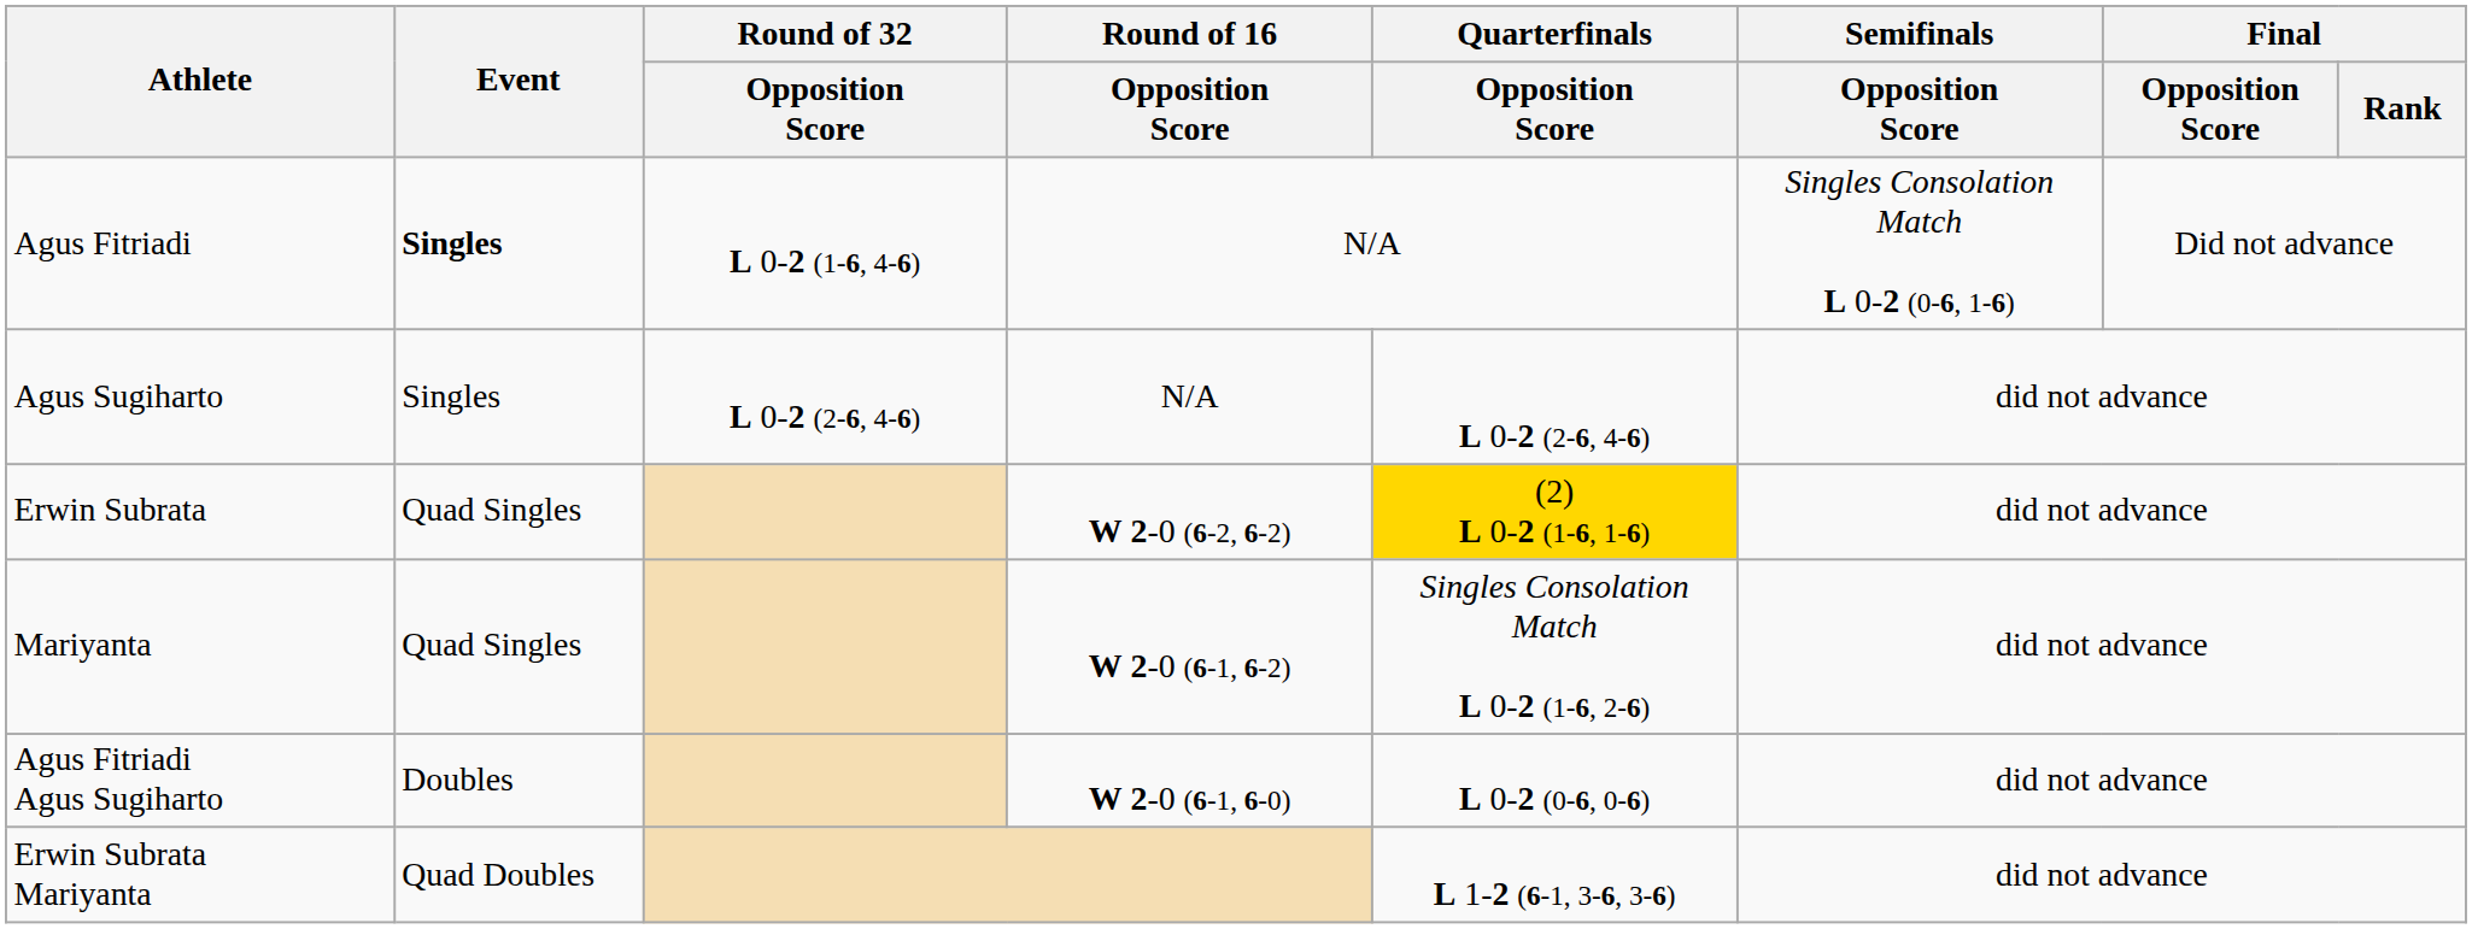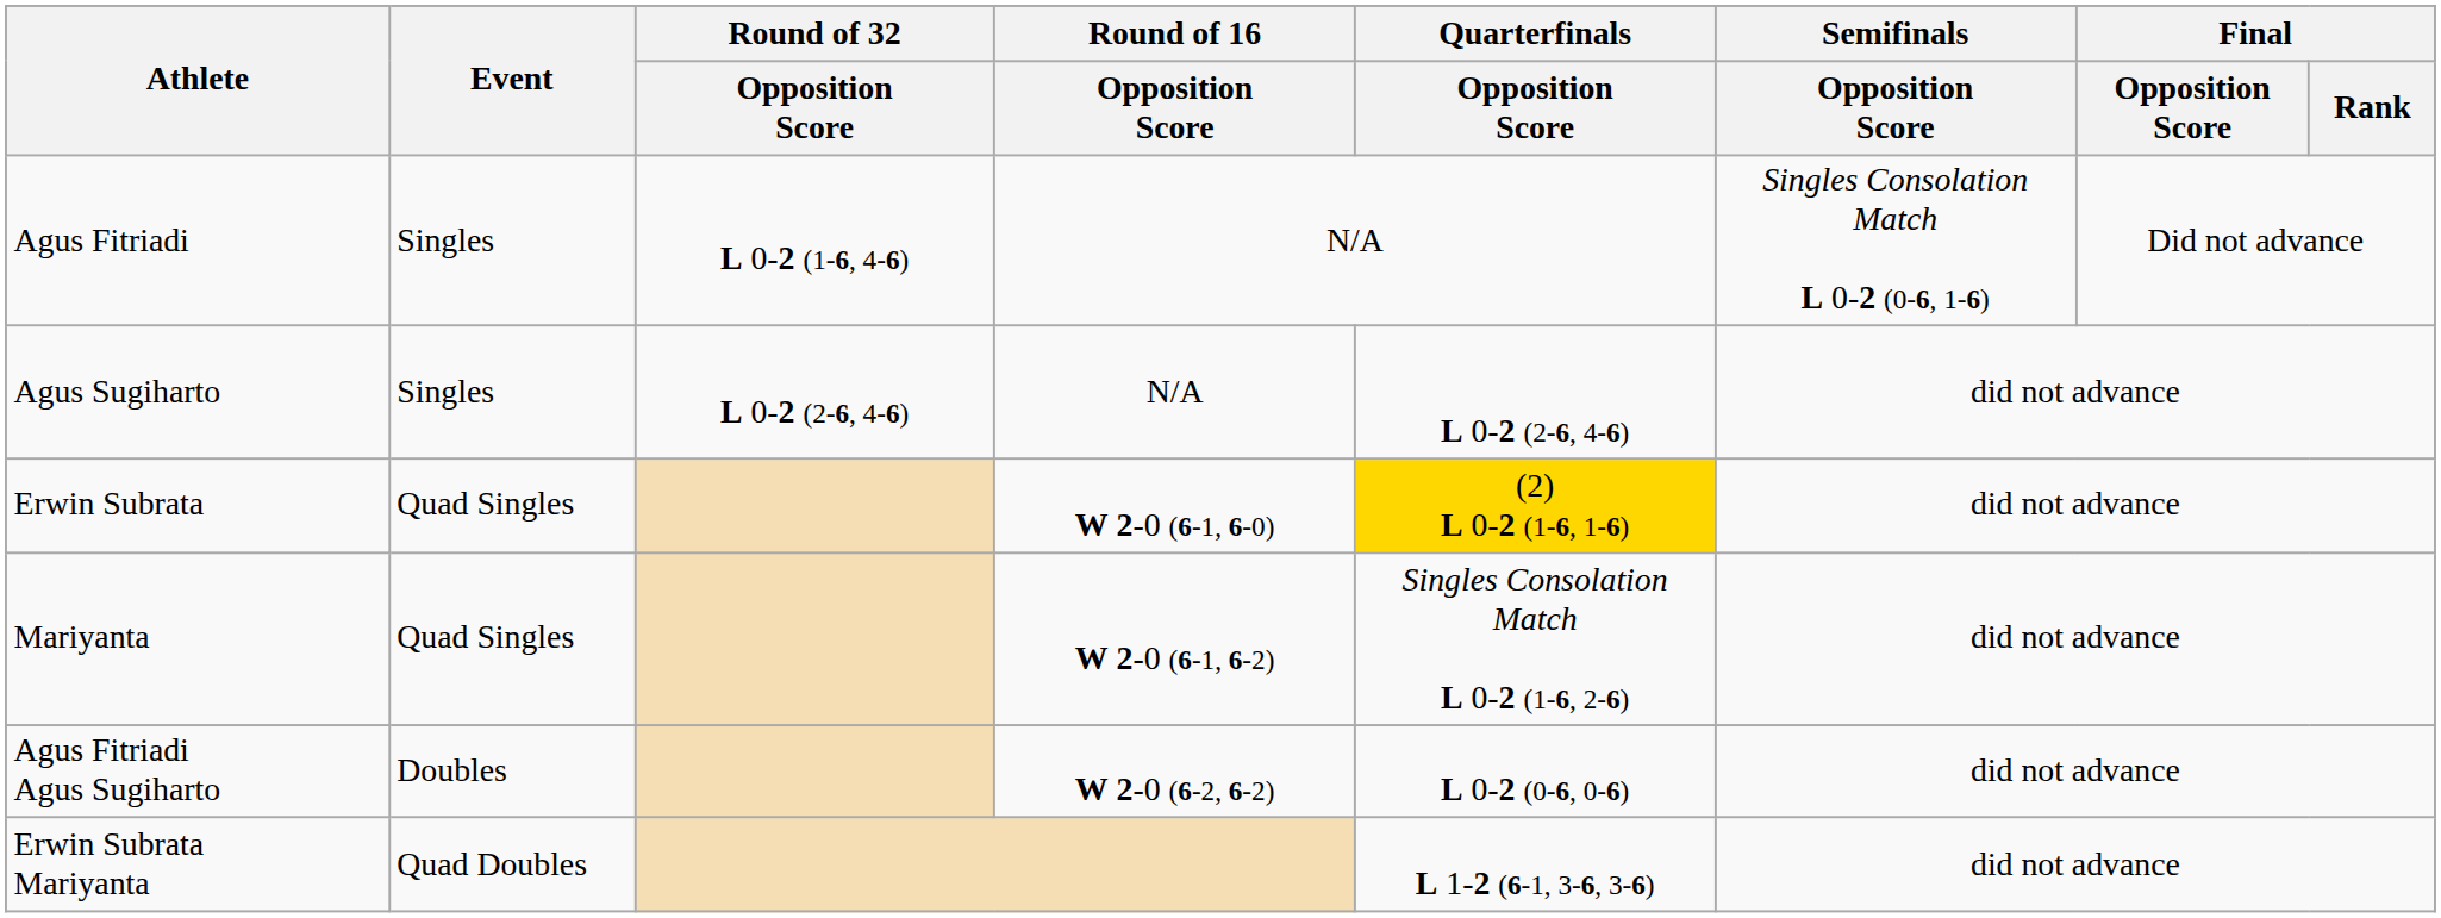Agus Fitriadi | Event: bold -> normal
Erwin Subrata | Round of 16 / Opposition Score: W 2-0 (6-2, 6-2) -> W 2-0 (6-1, 6-0)
Agus Fitriadi Agus Sugiharto | Round of 16 / Opposition Score: W 2-0 (6-1, 6-0) -> W 2-0 (6-2, 6-2)
